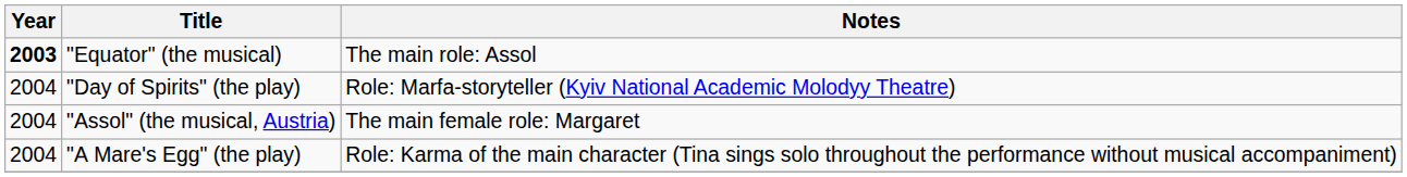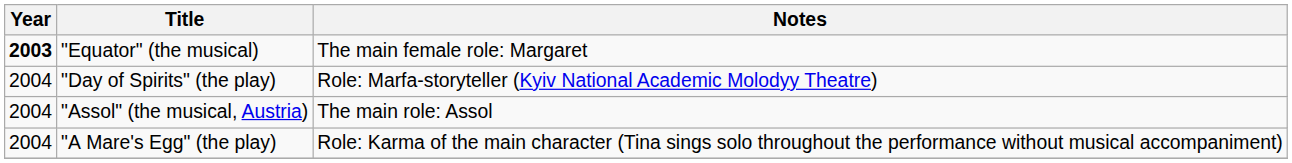"Equator" (the musical) | Notes: The main role: Assol -> The main female role: Margaret
"Assol" (the musical, Austria) | Notes: The main female role: Margaret -> The main role: Assol
